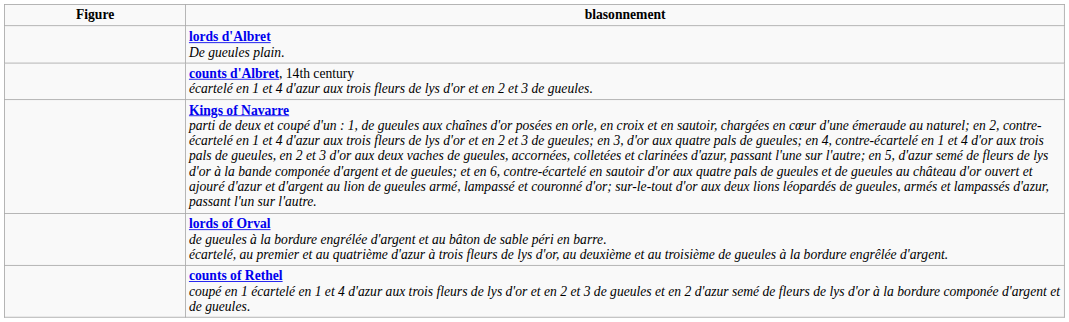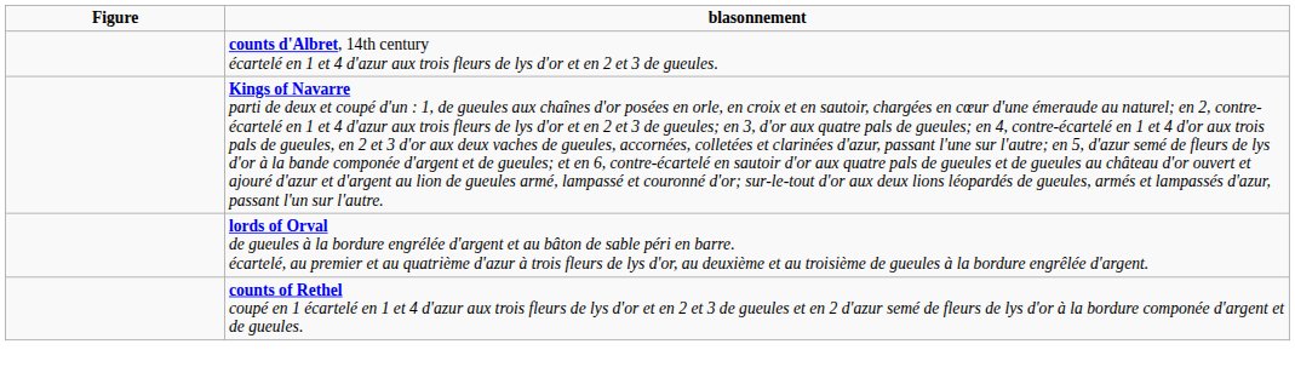- row: lords d'Albret De gueules plain.
